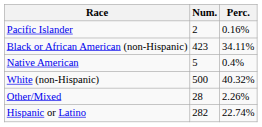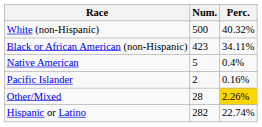rows swapped: White (non-Hispanic) <-> Pacific Islander
Other/Mixed | Perc.: no background -> gold background
